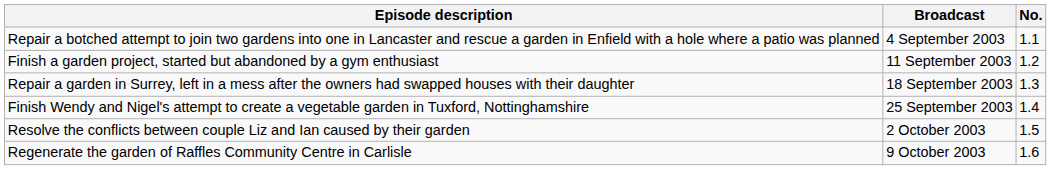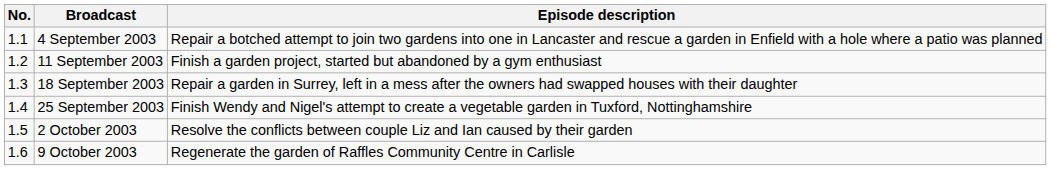columns swapped: No. <-> Episode description
